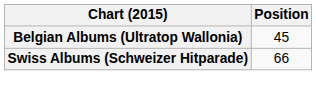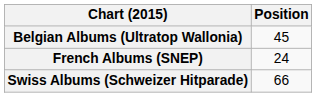+ row: French Albums (SNEP) | 24
